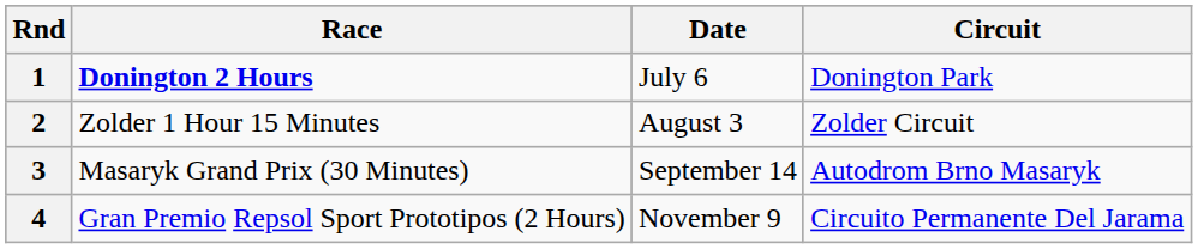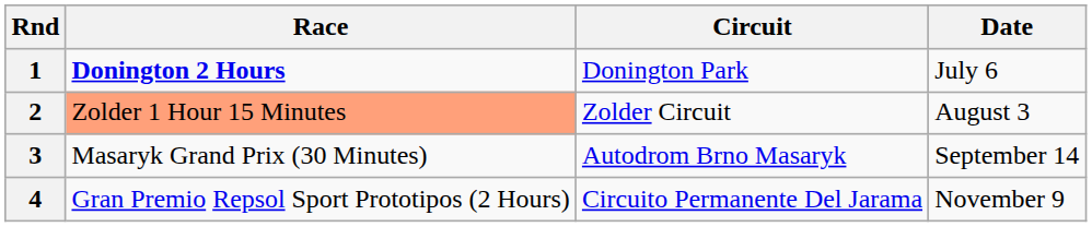columns swapped: Circuit <-> Date
2 | Race: no background -> lightsalmon background
